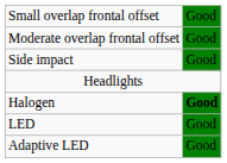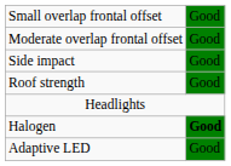+ row: Roof strength | Good
- row: LED | Good
